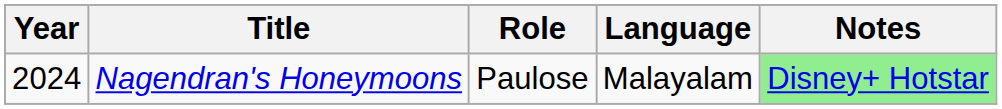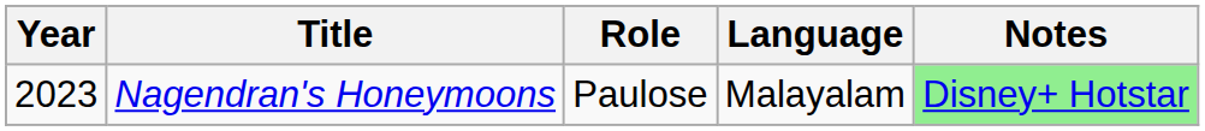Nagendran's Honeymoons | Year: 2024 -> 2023
